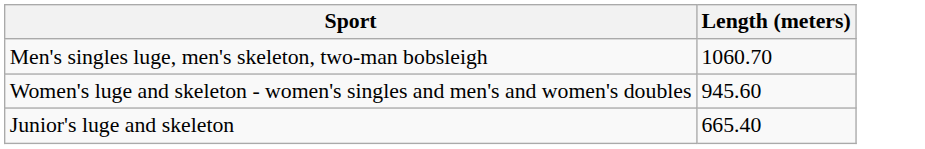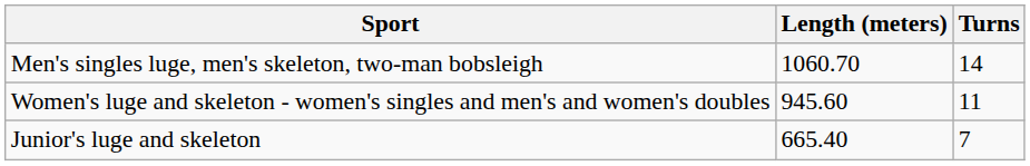+ column: Turns | 14 | 11 | 7
